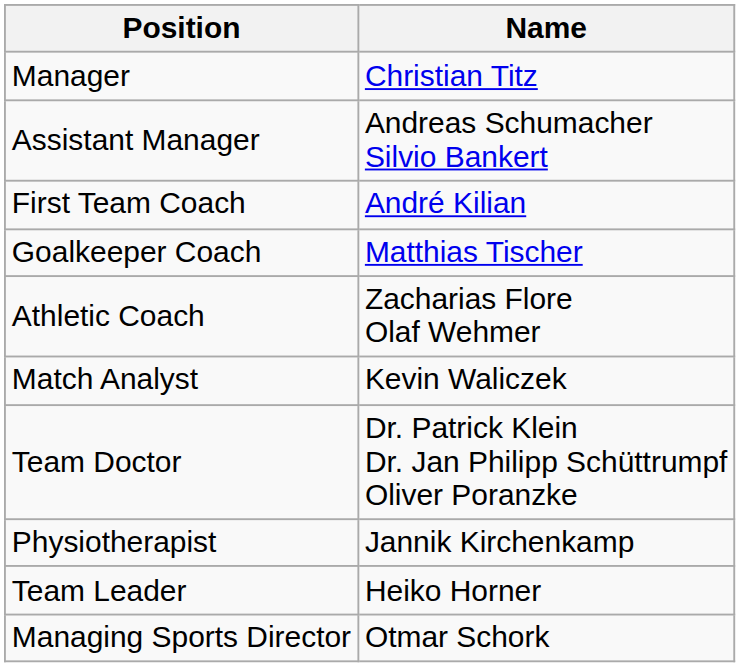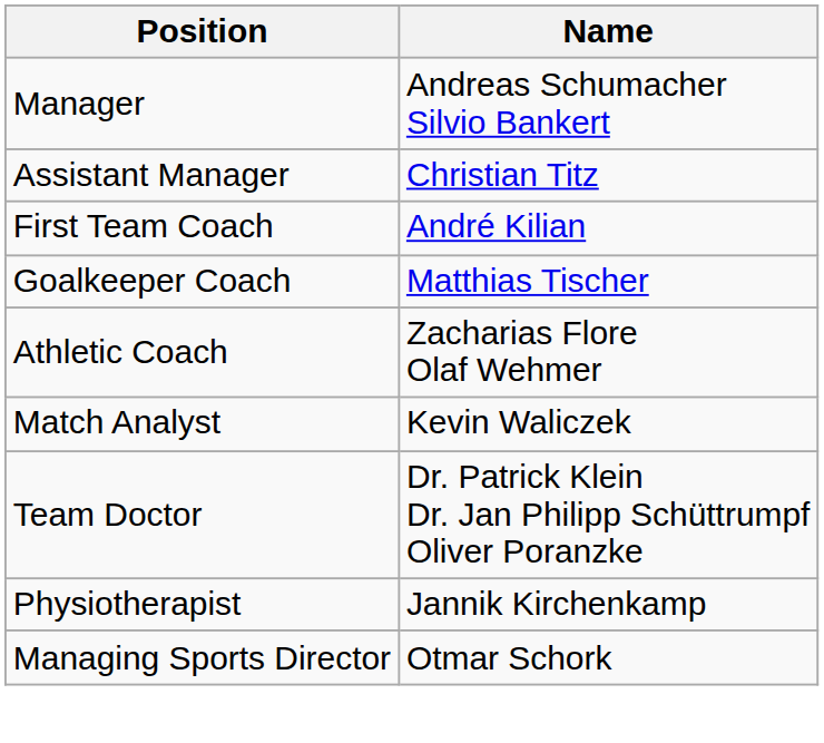Manager | Name: Christian Titz -> Andreas Schumacher Silvio Bankert
Assistant Manager | Name: Andreas Schumacher Silvio Bankert -> Christian Titz
- row: Team Leader | Heiko Horner
